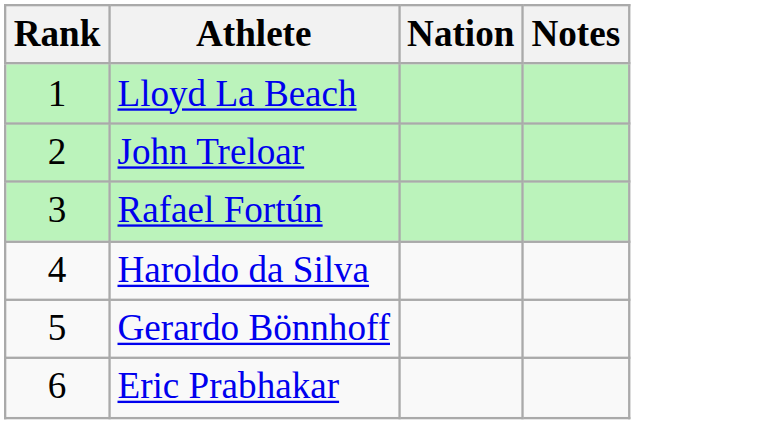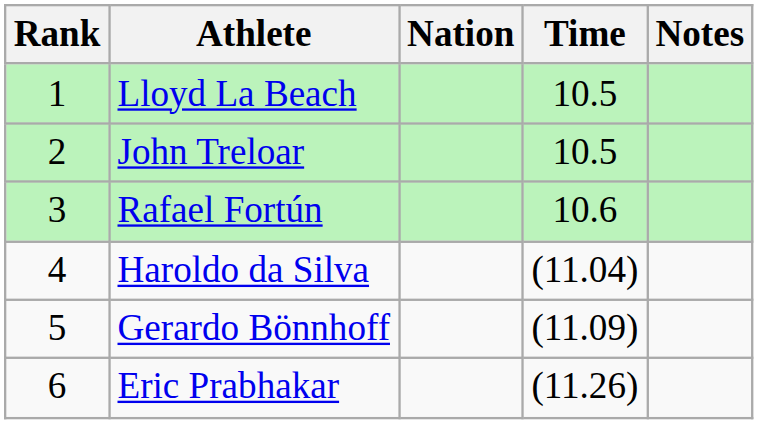+ column: Time | 10.5 | 10.5 | 10.6 | (11.04) | (11.09) | (11.26)
